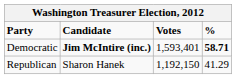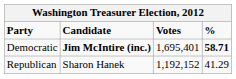Democratic | Votes: 1,593,401 -> 1,695,401
Republican | Votes: 1,192,150 -> 1,192,152
